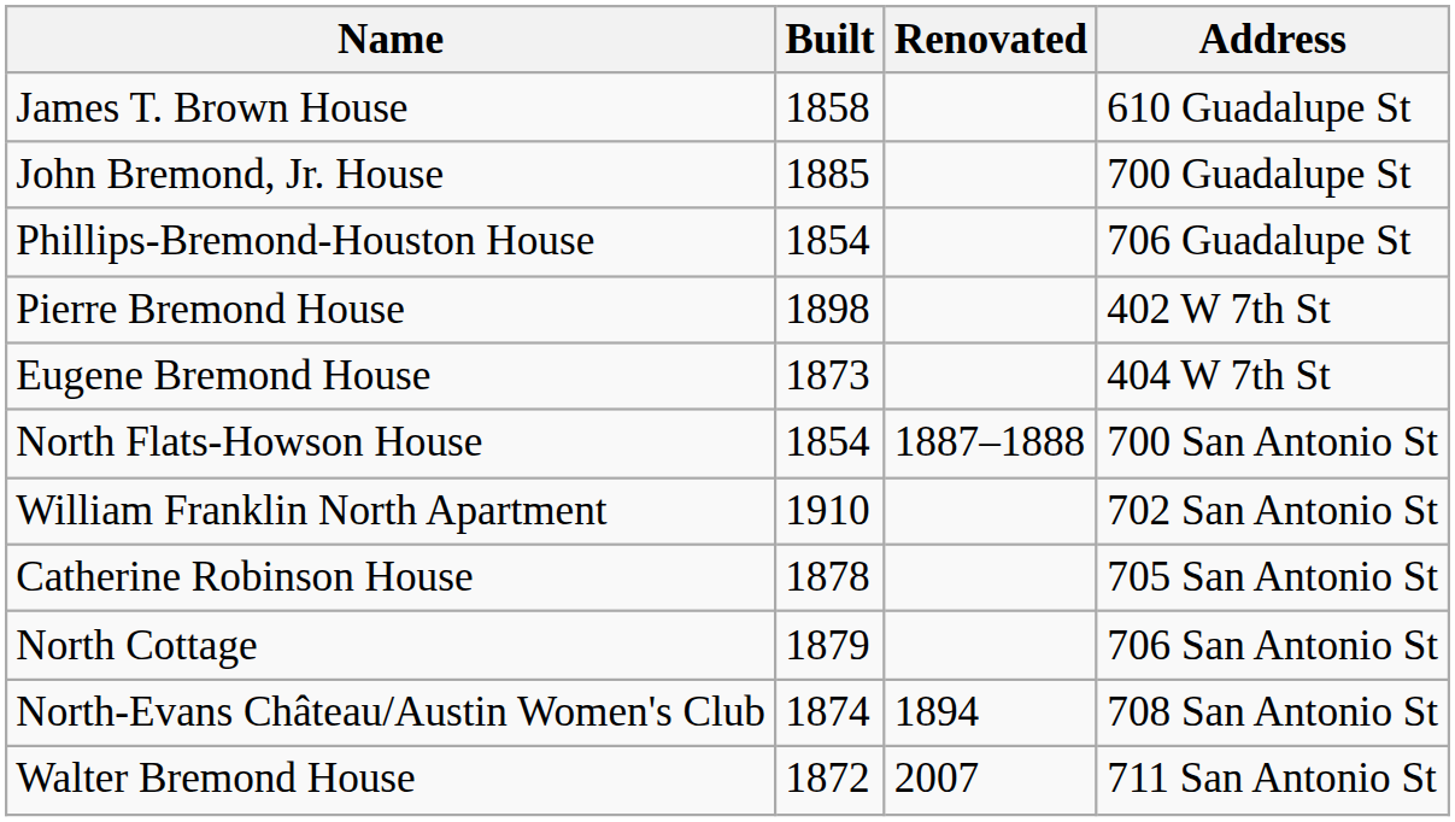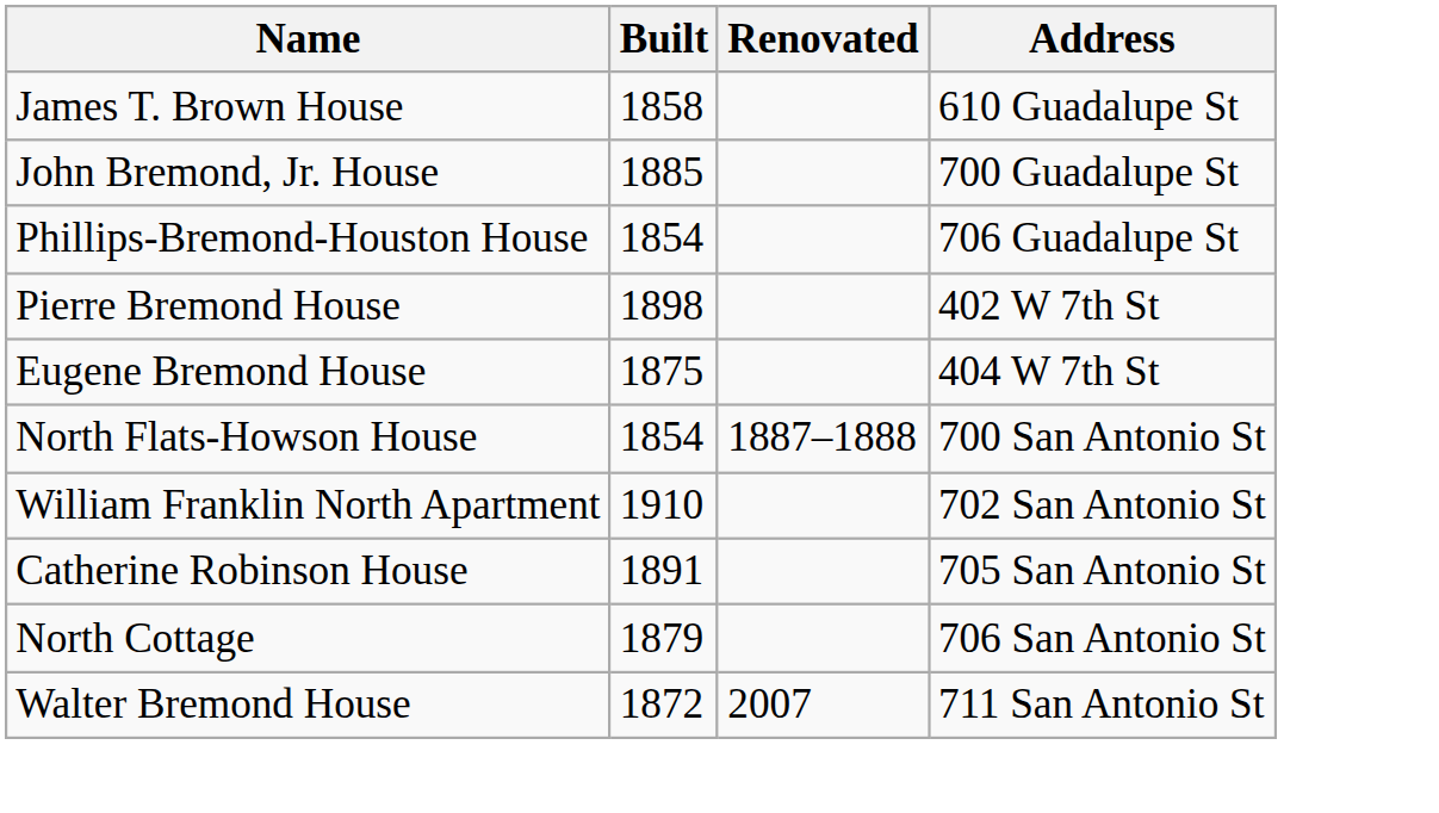Eugene Bremond House | Built: 1873 -> 1875
Catherine Robinson House | Built: 1878 -> 1891
- row: North-Evans Château/Austin Women's Club | 1874 | 1894 | 708 San Antonio St
